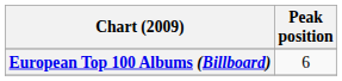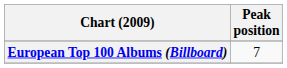European Top 100 Albums (Billboard) | Peak position: 6 -> 7
